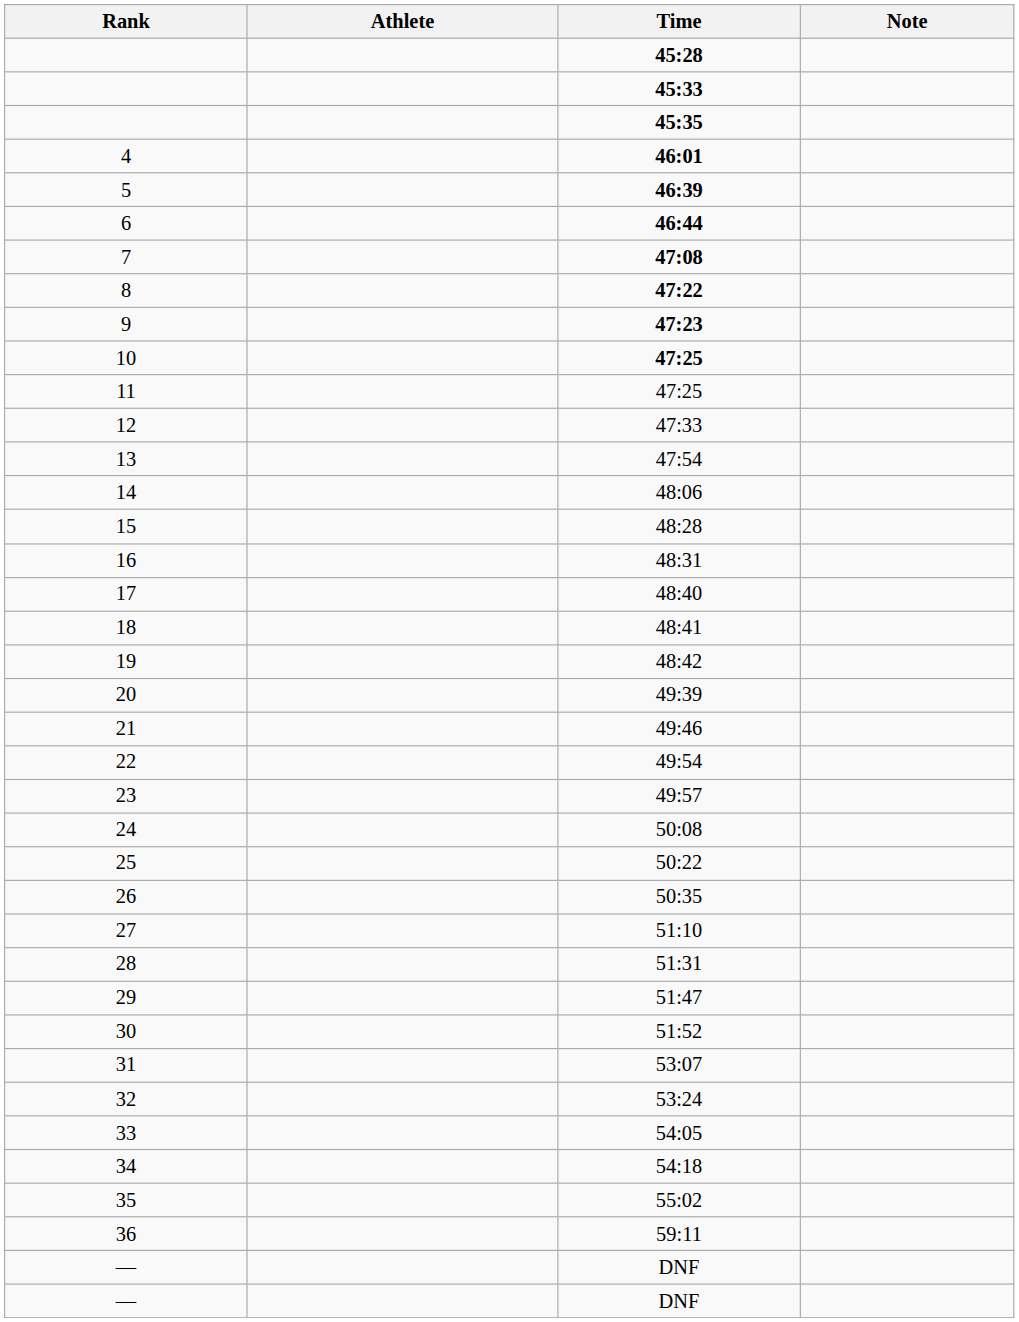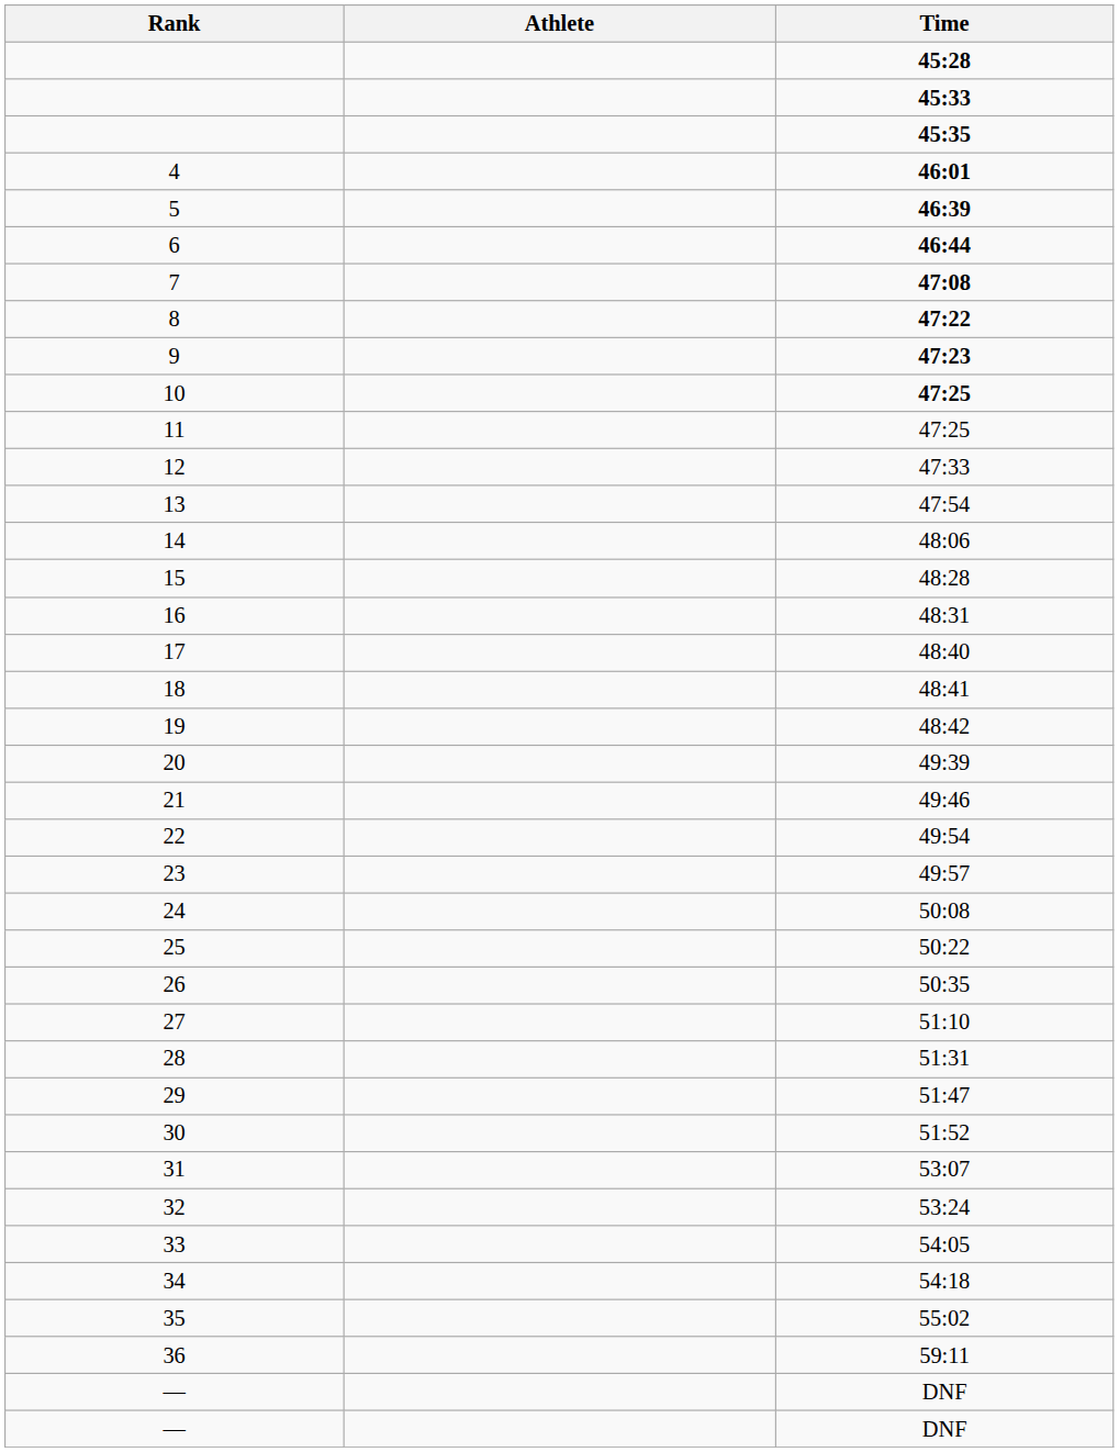- column: Note
